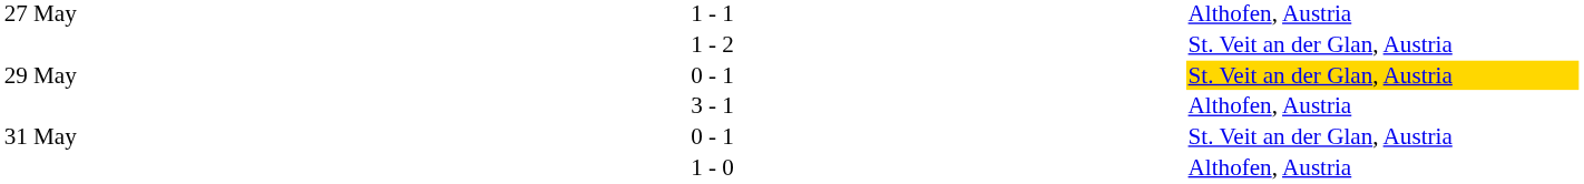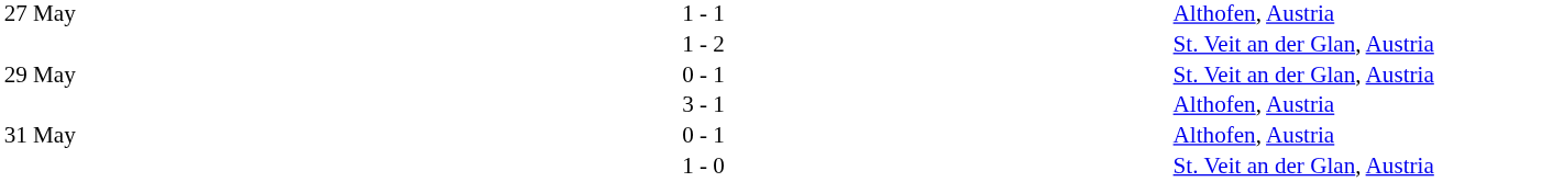29 May / 0 - 1 | column 5: gold background -> no background
31 May / 0 - 1 | column 5: St. Veit an der Glan, Austria -> Althofen, Austria
1 - 0 | column 5: Althofen, Austria -> St. Veit an der Glan, Austria
